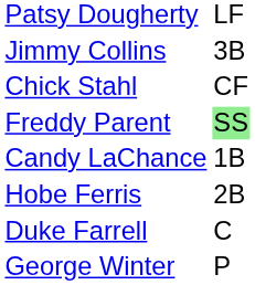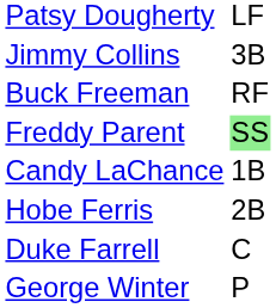- row: Chick Stahl | CF
+ row: Buck Freeman | RF
